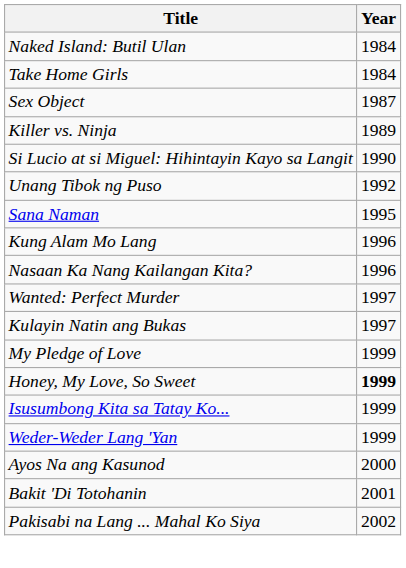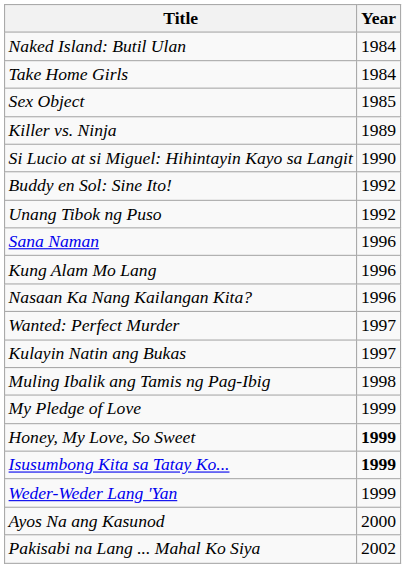Sex Object | Year: 1987 -> 1985
+ row: Buddy en Sol: Sine Ito! | 1992
Sana Naman | Year: 1995 -> 1996
+ row: Muling Ibalik ang Tamis ng Pag-Ibig | 1998
Isusumbong Kita sa Tatay Ko... | Year: normal -> bold
- row: Bakit 'Di Totohanin | 2001
